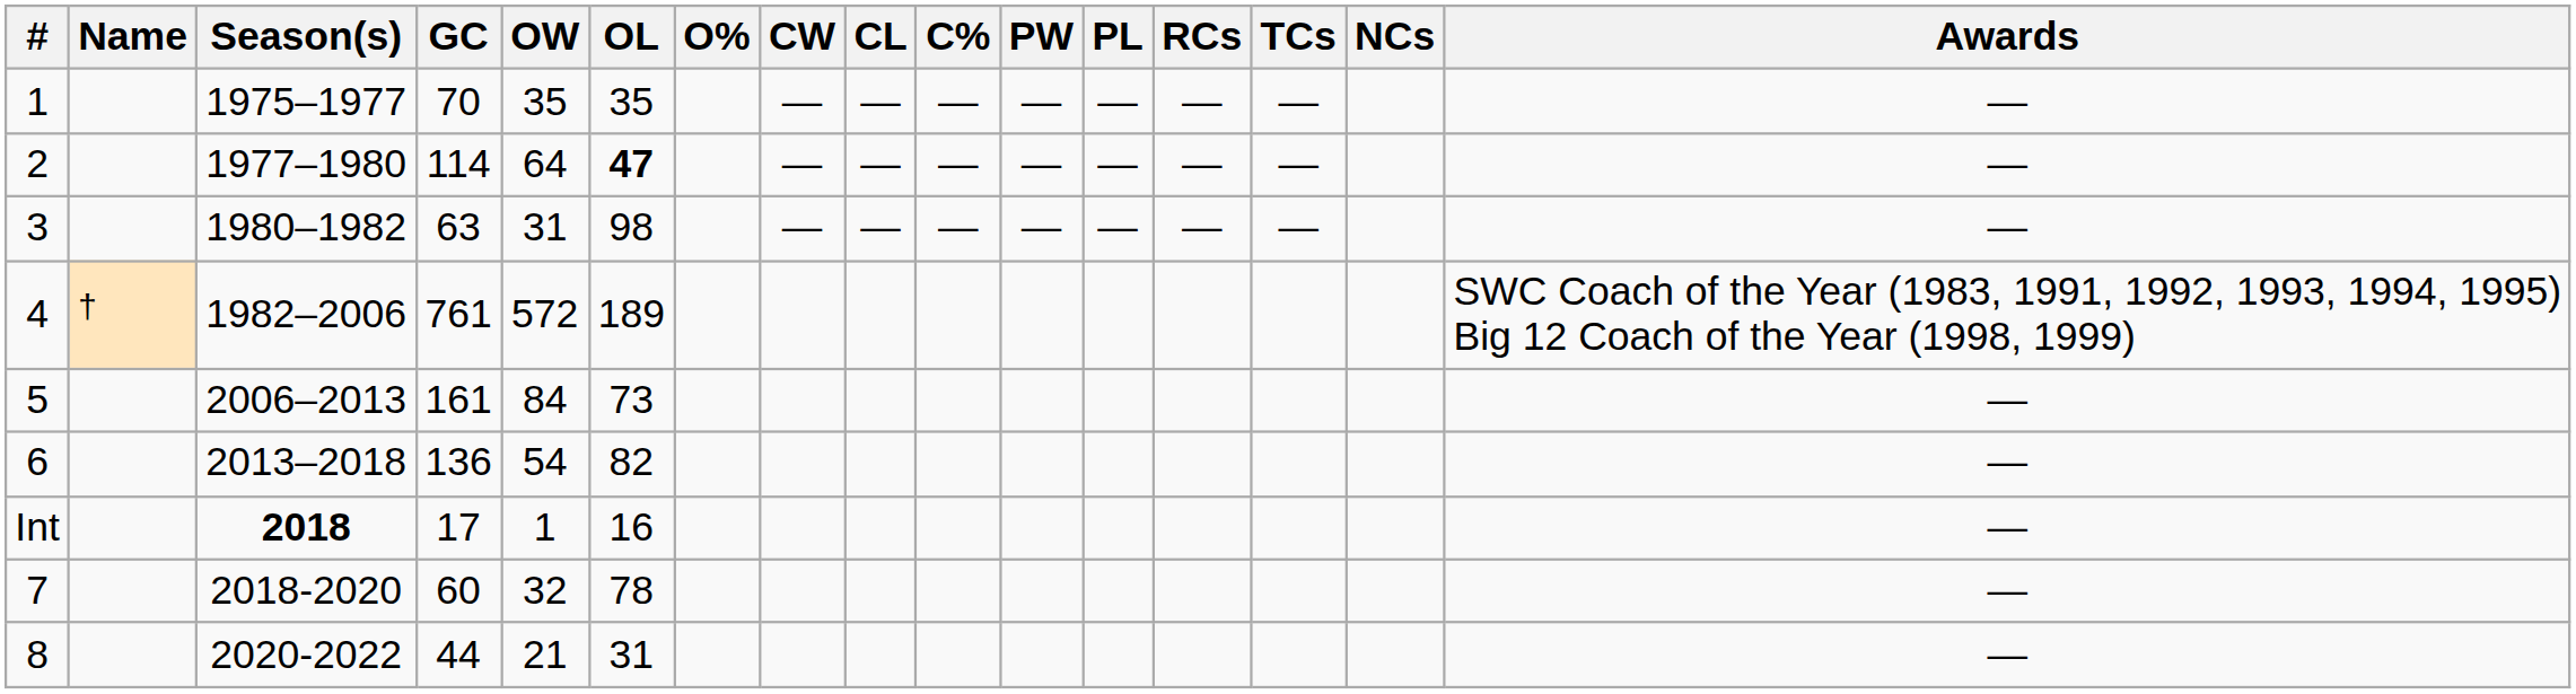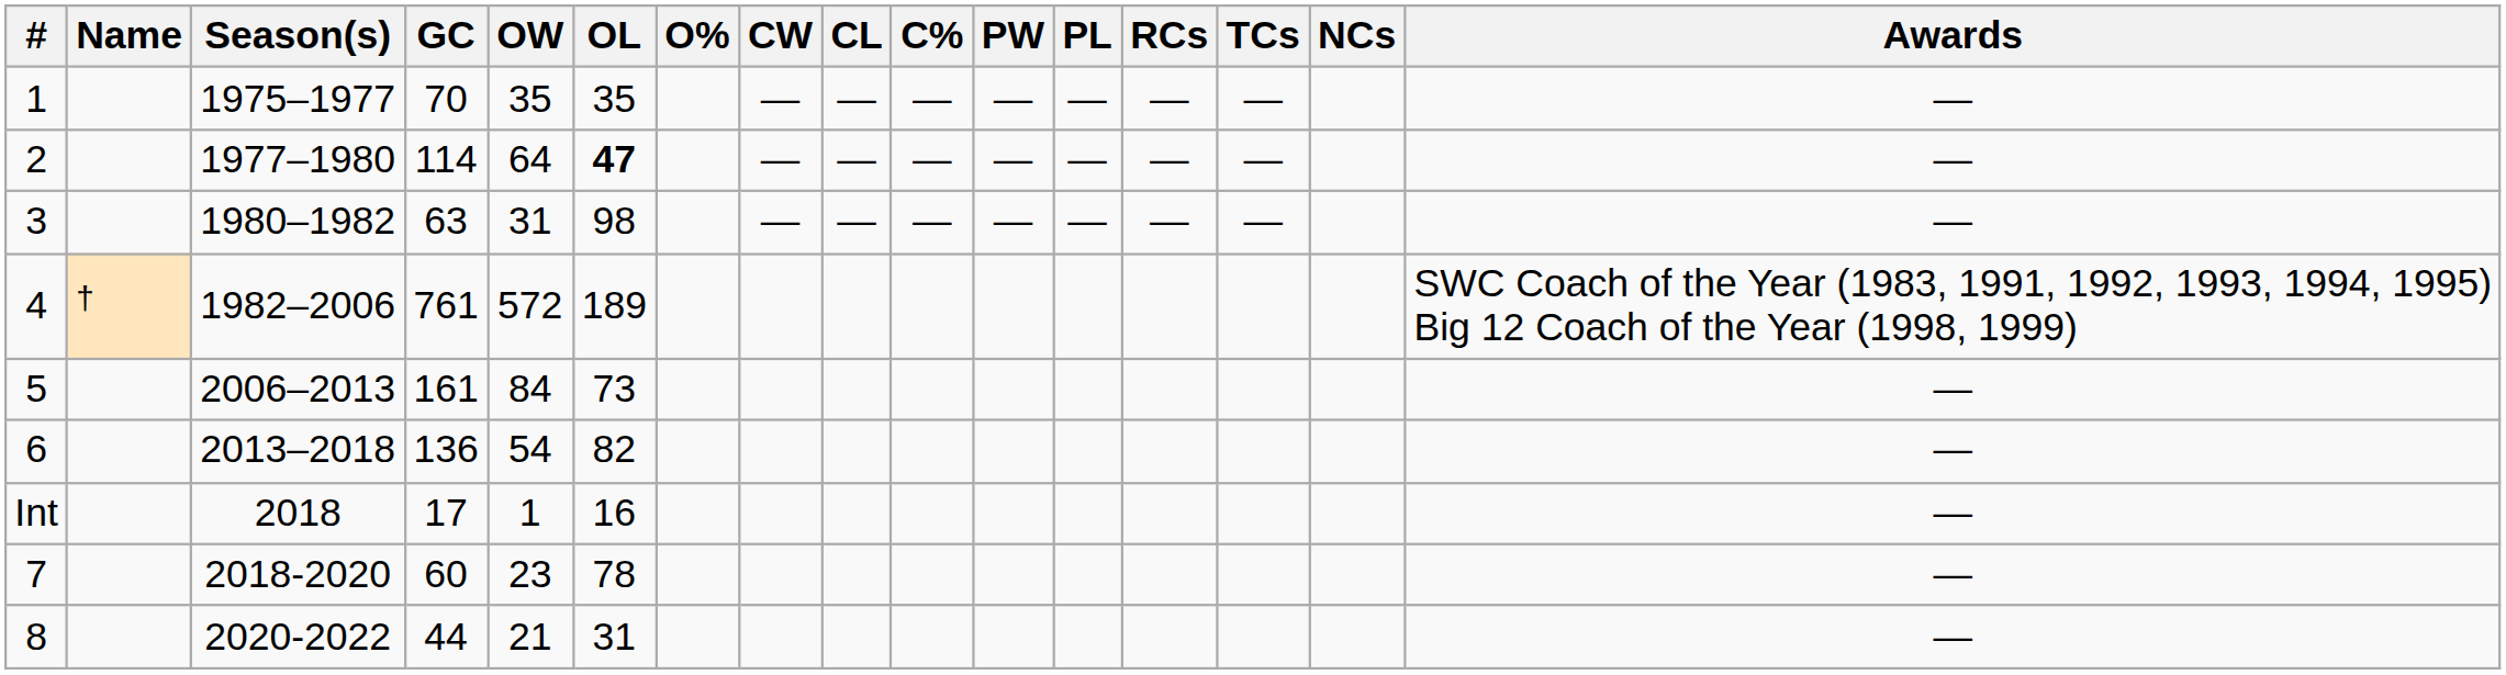Int | Season(s): bold -> normal
7 | OW: 32 -> 23
